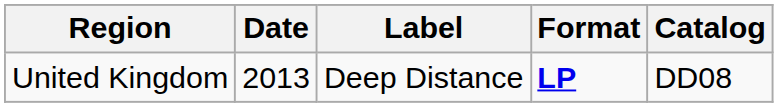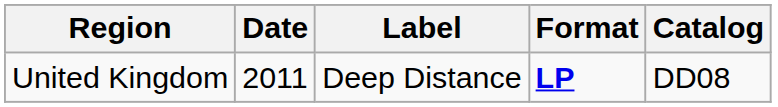United Kingdom | Date: 2013 -> 2011
